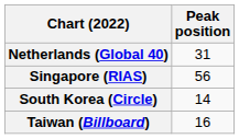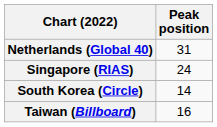Singapore (RIAS) | Peak position: 56 -> 24
